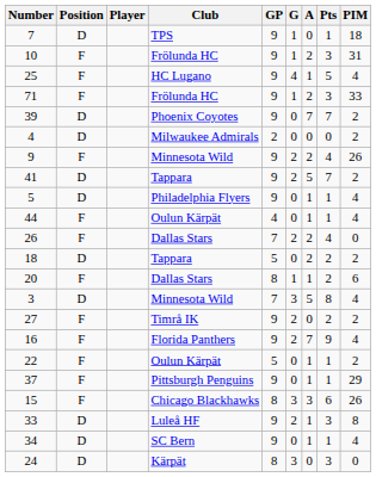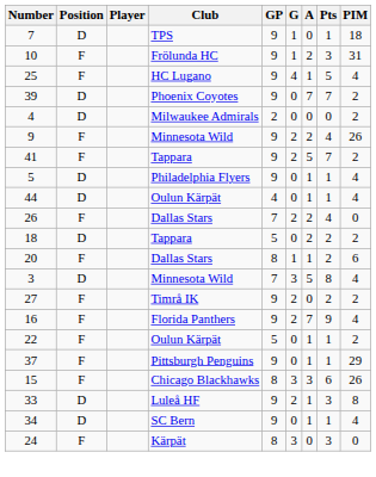- row: 71 | F | Frölunda HC | 9 | 1 | 2 | 3 | 33
41 | Position: D -> F
44 | Position: F -> D
24 | Position: D -> F
